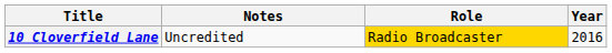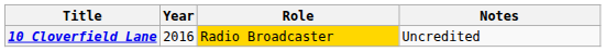columns swapped: Year <-> Notes
